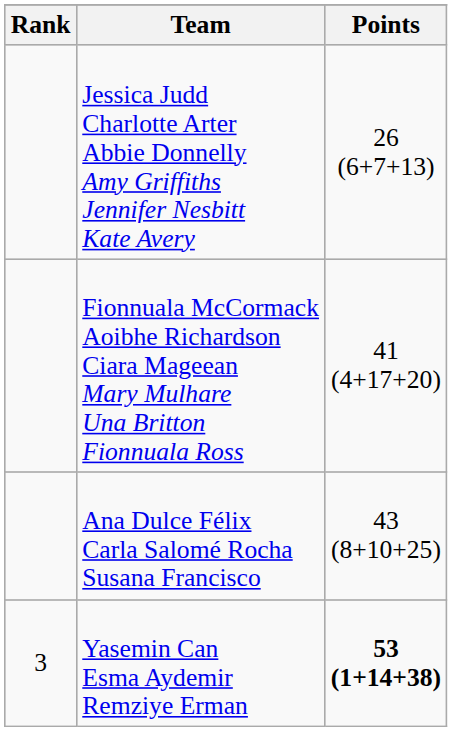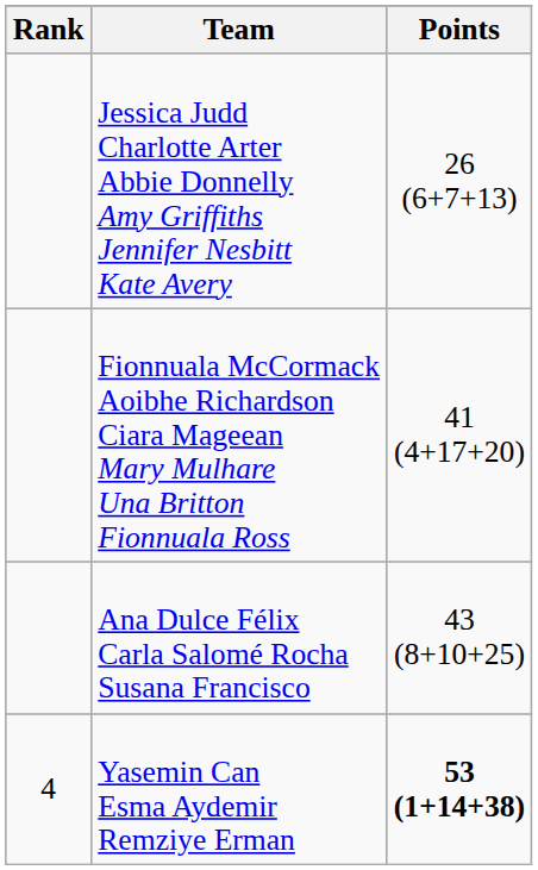Yasemin Can Esma Aydemir Remziye Erman | Rank: 3 -> 4
